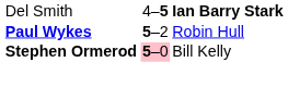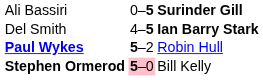+ row: Ali Bassiri | 0–5 | Surinder Gill
